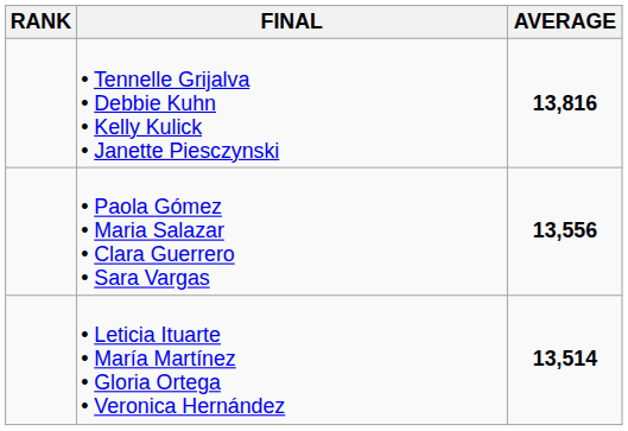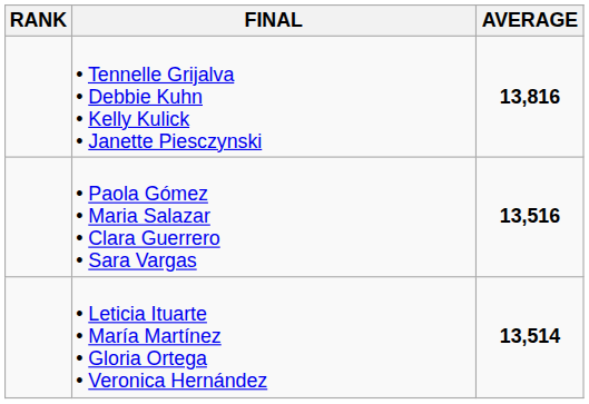• Paola Gómez • Maria Salazar • Clara Guerrero • Sara Vargas | AVERAGE: 13,556 -> 13,516
